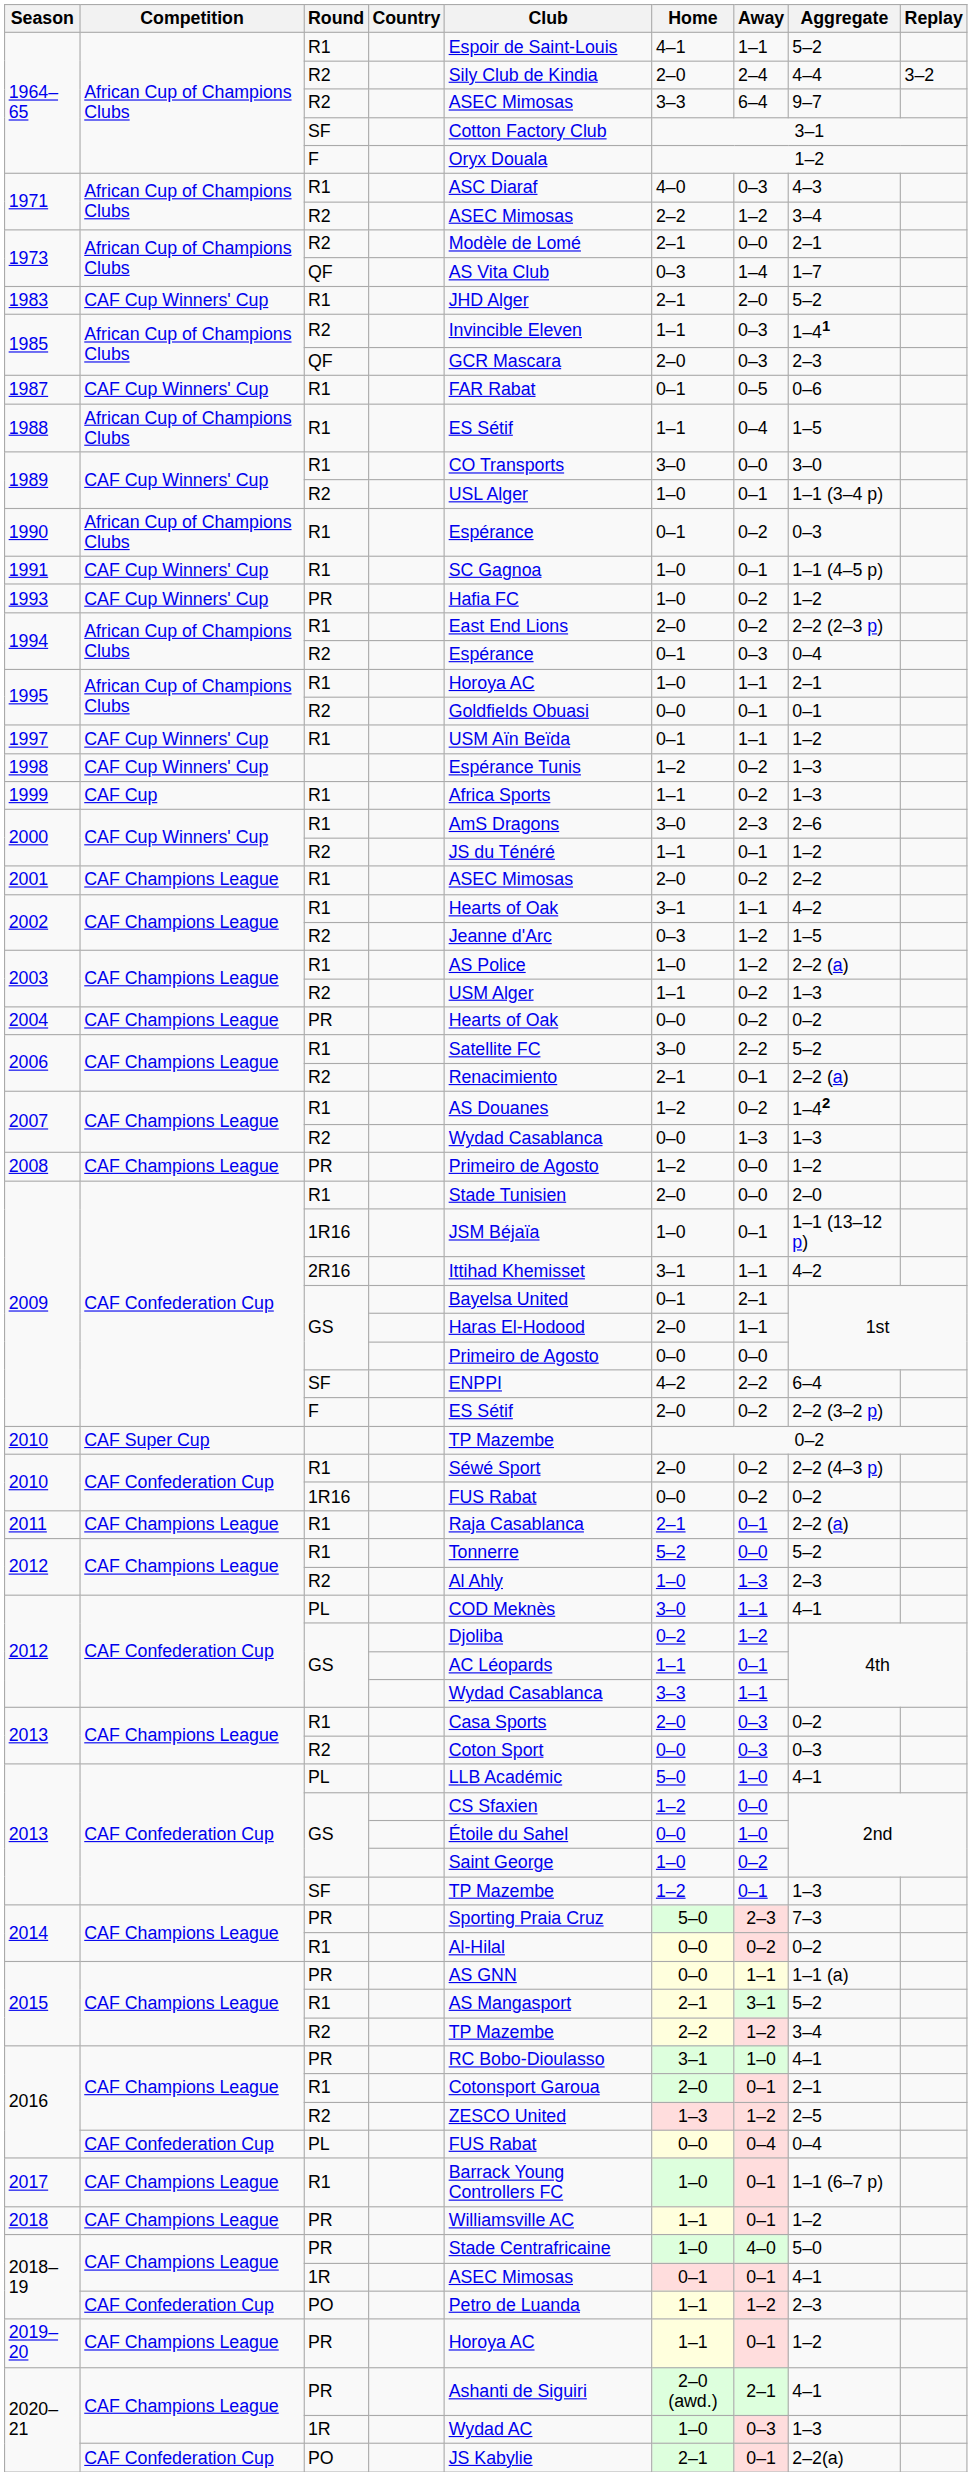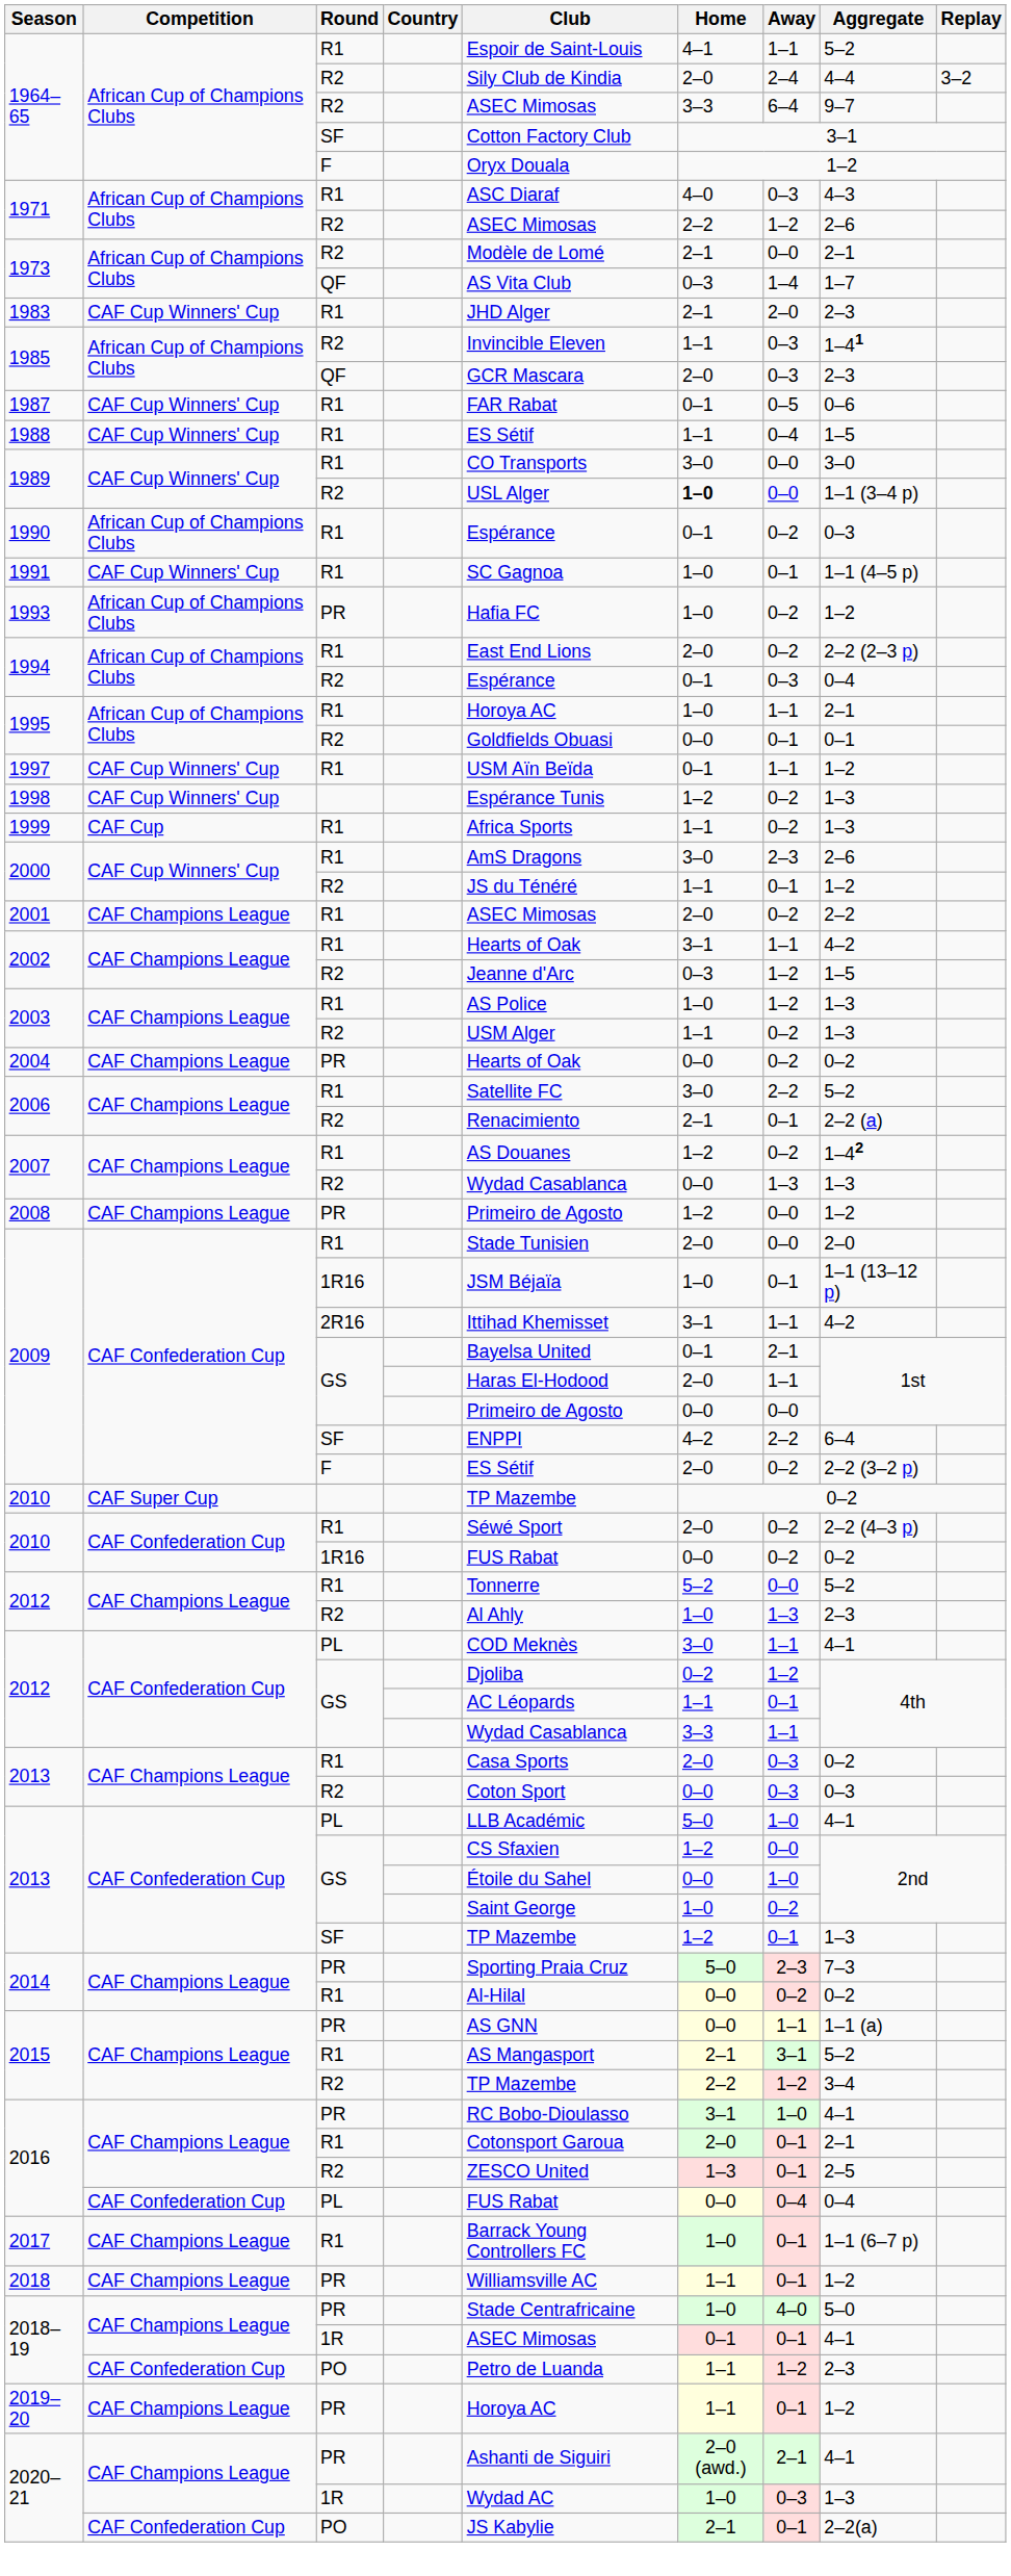1971 / R2 | Aggregate: 3–4 -> 2–6
1983 | Aggregate: 5–2 -> 2–3
1988 | Competition: African Cup of Champions Clubs -> CAF Cup Winners' Cup
1989 / R2 | Home: normal -> bold
1989 / R2 | Away: 0–1 -> 0–0
1993 | Competition: CAF Cup Winners' Cup -> African Cup of Champions Clubs
2003 / R1 | Aggregate: 2–2 (a) -> 1–3
- row: 2011 | CAF Champions League | R1 | Raja Casablanca | 2–1 | 0–1 | 2–2 (a)
2016 / R2 | Away: 1–2 -> 0–1
